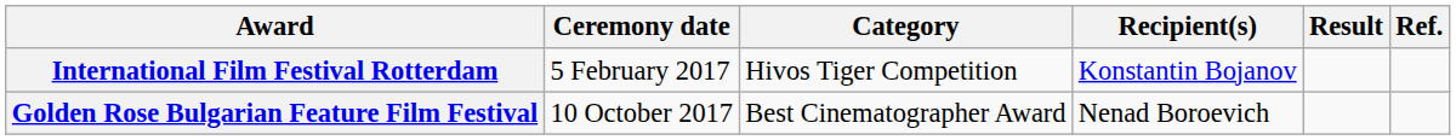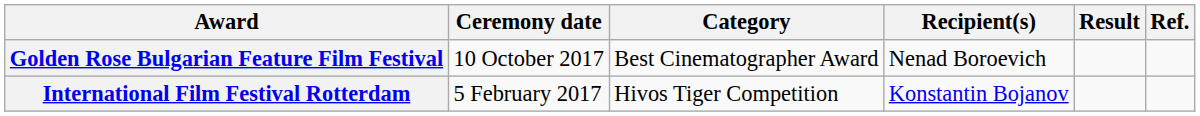rows swapped: International Film Festival Rotterdam <-> Golden Rose Bulgarian Feature Film Festival
